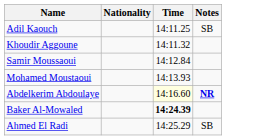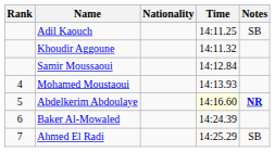+ column: Rank | 4 | 5 | 6 | 7
Baker Al-Mowaled | Time: bold -> normal
